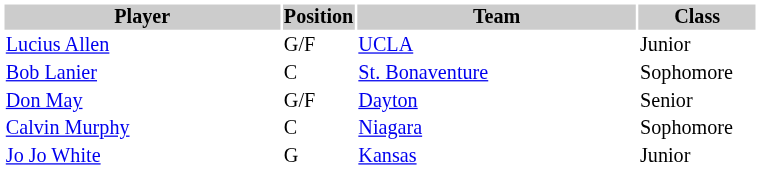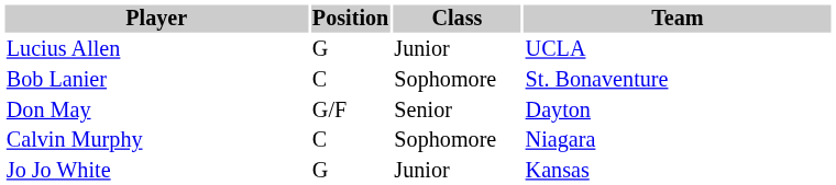columns swapped: Class <-> Team
Lucius Allen | Position: G/F -> G
